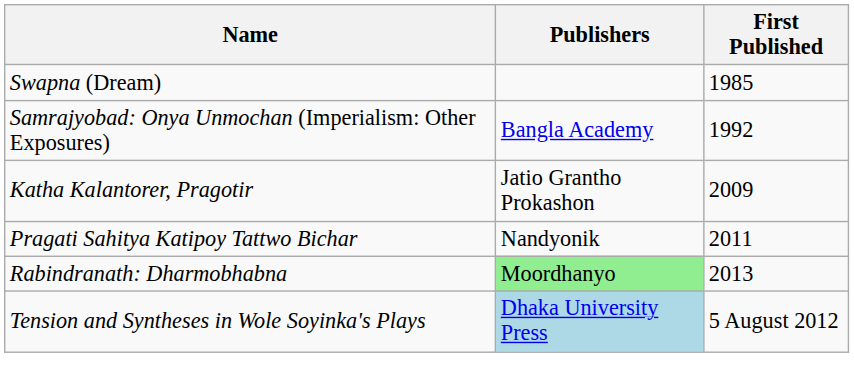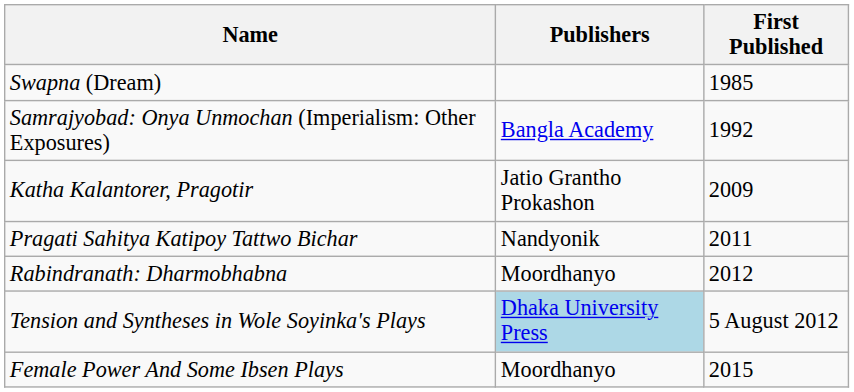Rabindranath: Dharmobhabna | Publishers: lightgreen background -> no background
Rabindranath: Dharmobhabna | First Published: 2013 -> 2012
+ row: Female Power And Some Ibsen Plays | Moordhanyo | 2015
